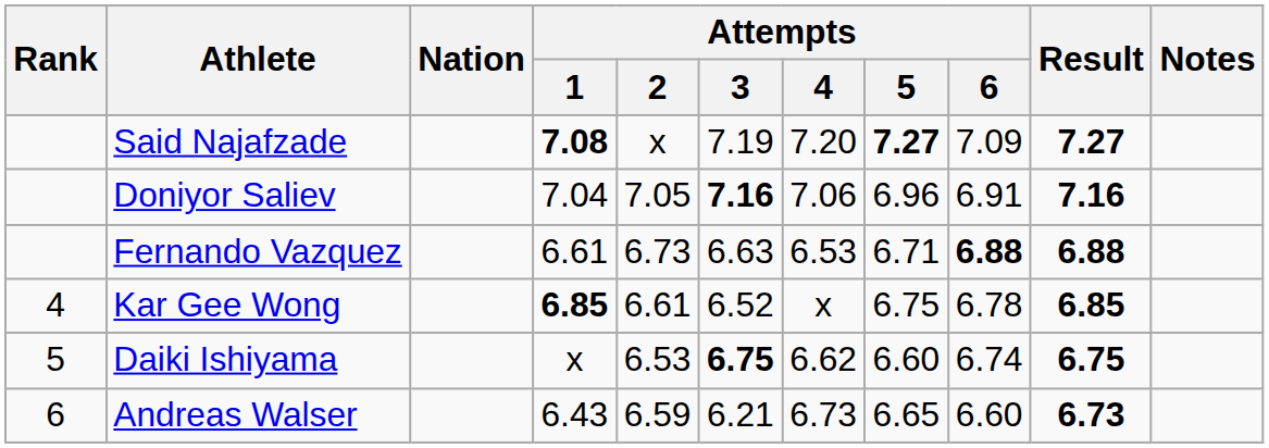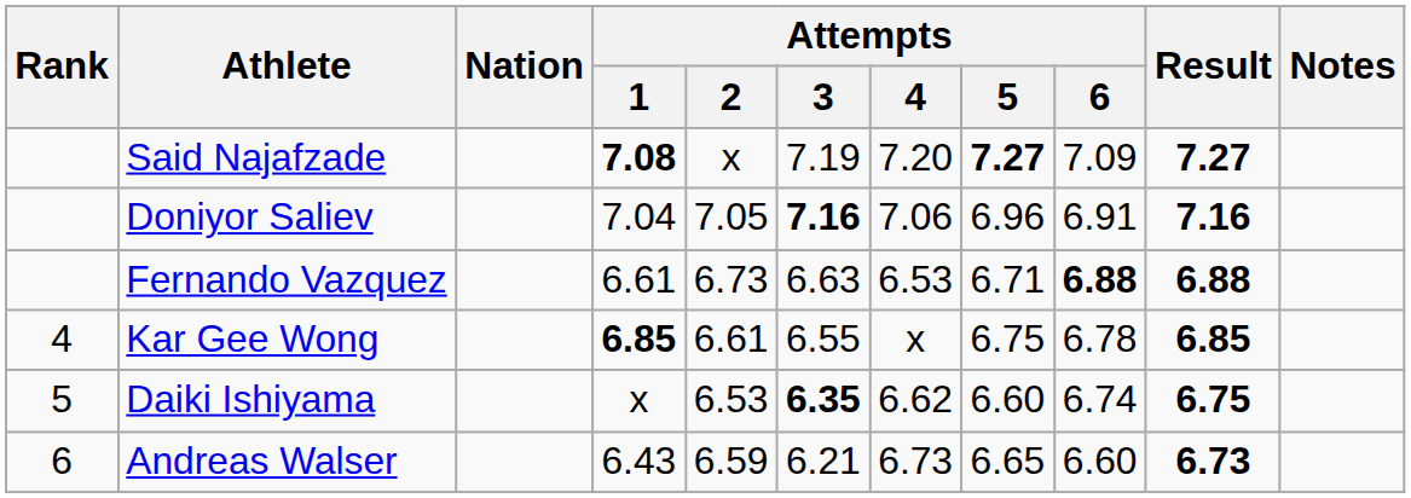Kar Gee Wong | Attempts / 3: 6.52 -> 6.55
Daiki Ishiyama | Attempts / 3: 6.75 -> 6.35
